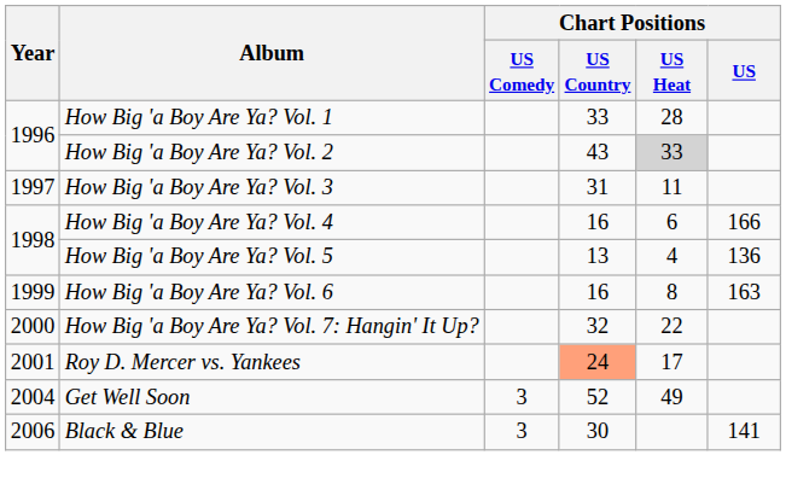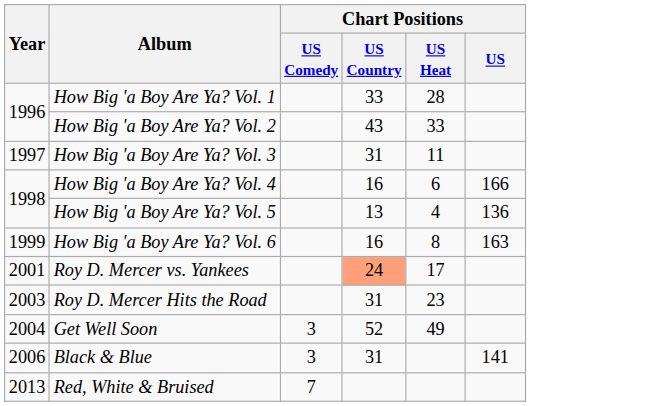How Big 'a Boy Are Ya? Vol. 2 | Chart Positions / US Heat: lightgrey background -> no background
- row: 2000 | How Big 'a Boy Are Ya? Vol. 7: Hangin' It Up? | 32 | 22
+ row: 2003 | Roy D. Mercer Hits the Road | 31 | 23
Black & Blue | Chart Positions / US Country: 30 -> 31
+ row: 2013 | Red, White & Bruised | 7
